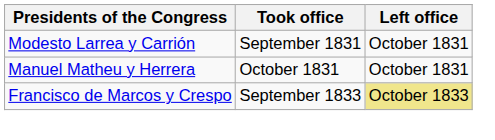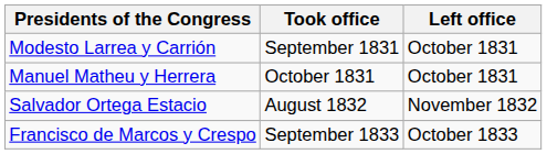+ row: Salvador Ortega Estacio | August 1832 | November 1832
Francisco de Marcos y Crespo | Left office: khaki background -> no background
